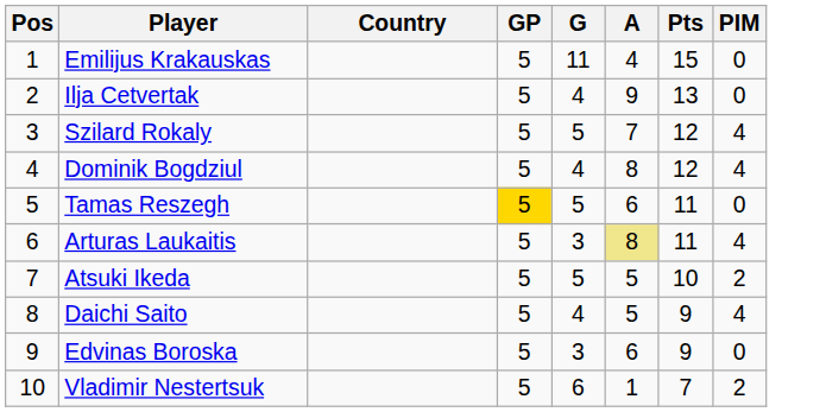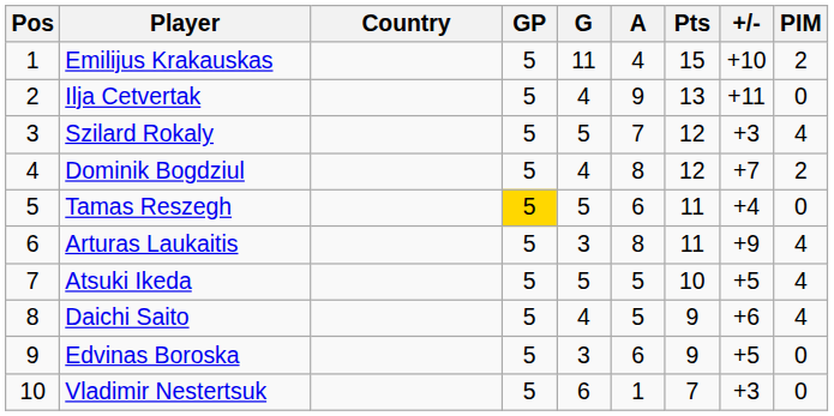+ column: +/- | +10 | +11 | +3 | +7 | +4 | +9 | +5 | +6 | +5 | +3
Emilijus Krakauskas | PIM: 0 -> 2
Dominik Bogdziul | PIM: 4 -> 2
Arturas Laukaitis | A: khaki background -> no background
Atsuki Ikeda | PIM: 2 -> 4
Vladimir Nestertsuk | PIM: 2 -> 0
